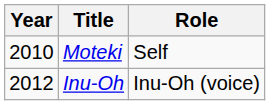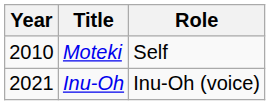Inu-Oh | Year: 2012 -> 2021
